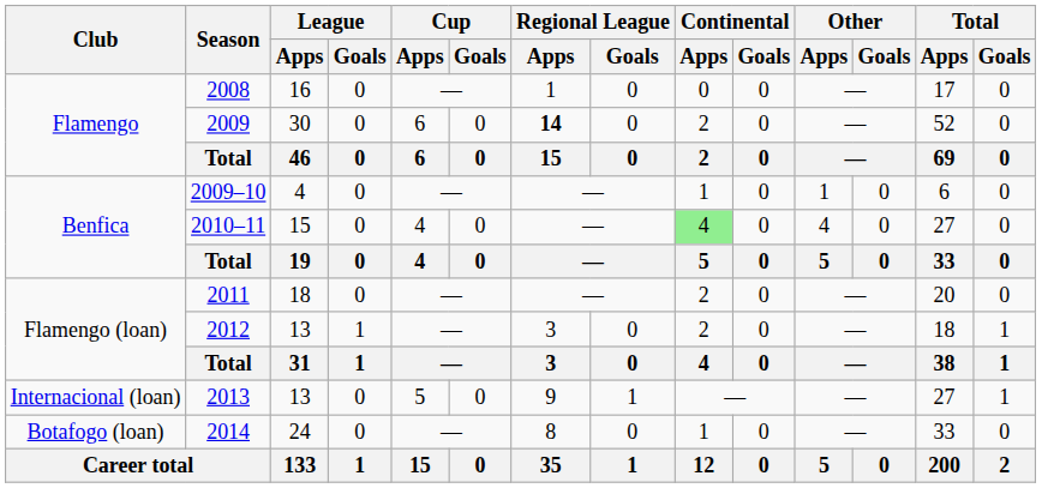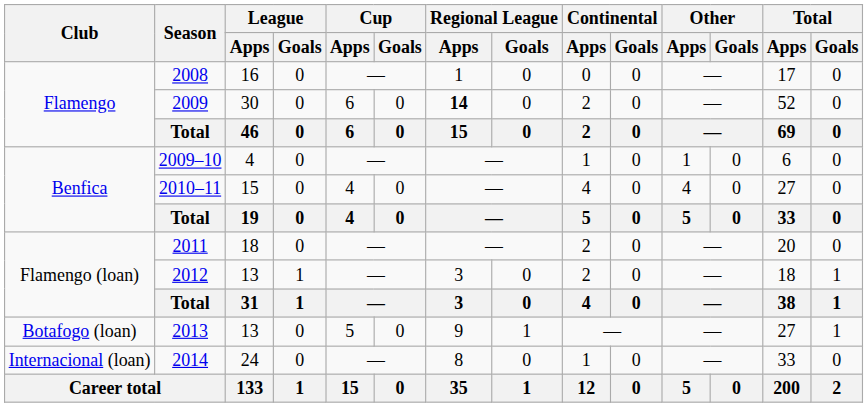2010–11 | Continental / Apps: lightgreen background -> no background
2013 | Club: Internacional (loan) -> Botafogo (loan)
2014 | Club: Botafogo (loan) -> Internacional (loan)
